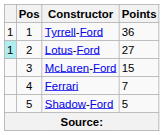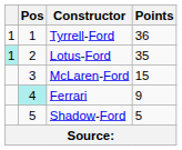Lotus-Ford | Points: 27 -> 35
Ferrari | Pos: no background -> paleturquoise background
Ferrari | Points: 7 -> 9
